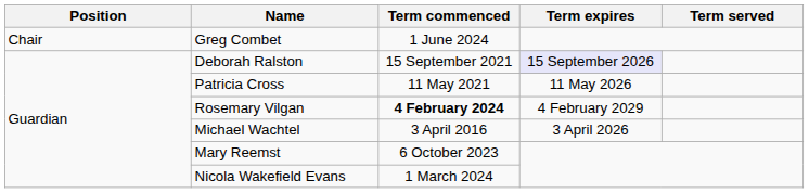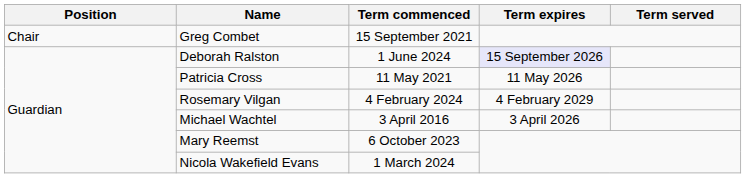Greg Combet | Term commenced: 1 June 2024 -> 15 September 2021
Deborah Ralston | Term commenced: 15 September 2021 -> 1 June 2024
Rosemary Vilgan | Term commenced: bold -> normal
